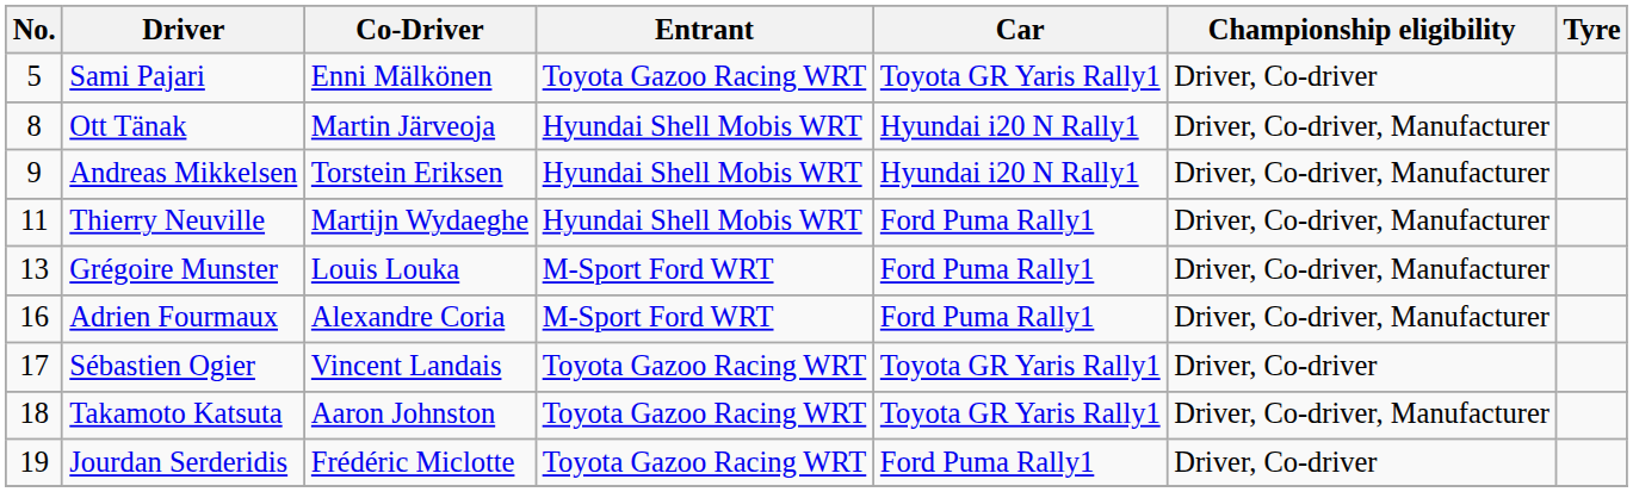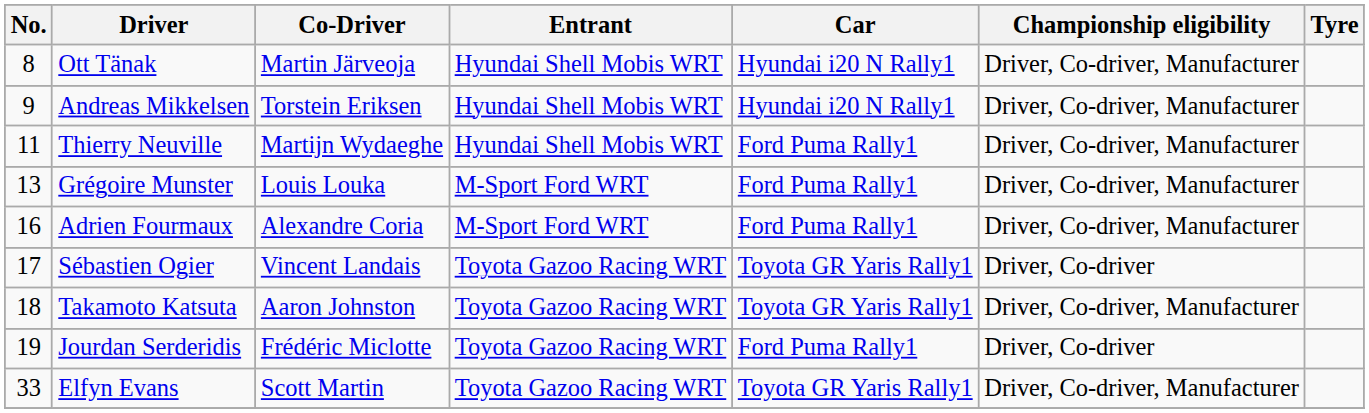- row: 5 | Sami Pajari | Enni Mälkönen | Toyota Gazoo Racing WRT | Toyota GR Yaris Rally1 | Driver, Co-driver
+ row: 33 | Elfyn Evans | Scott Martin | Toyota Gazoo Racing WRT | Toyota GR Yaris Rally1 | Driver, Co-driver, Manufacturer
